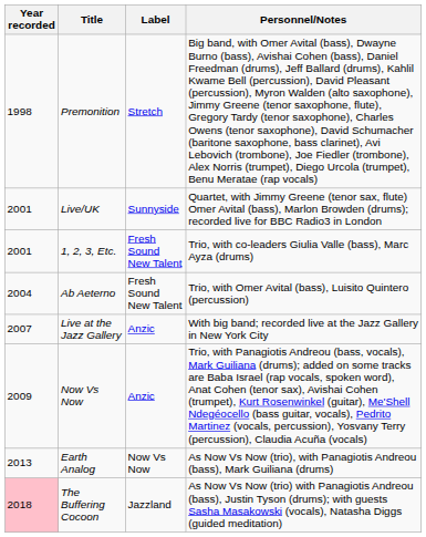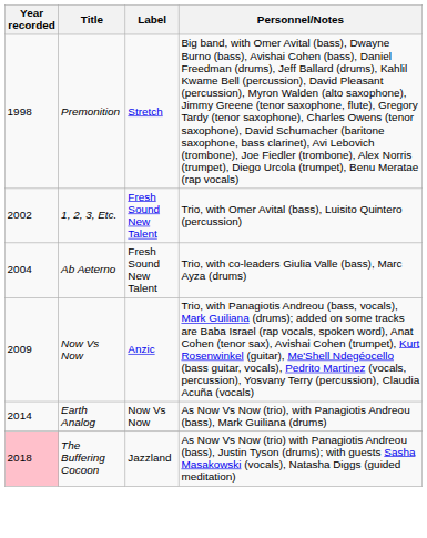- row: 2001 | Live/UK | Sunnyside | Quartet, with Jimmy Greene (tenor sax, flute) Omer Avital (bass), Marlon Browden (drums); recorded live for BBC Radio3 in London
1, 2, 3, Etc. | Year recorded: 2001 -> 2002
1, 2, 3, Etc. | Personnel/Notes: Trio, with co-leaders Giulia Valle (bass), Marc Ayza (drums) -> Trio, with Omer Avital (bass), Luisito Quintero (percussion)
Ab Aeterno | Personnel/Notes: Trio, with Omer Avital (bass), Luisito Quintero (percussion) -> Trio, with co-leaders Giulia Valle (bass), Marc Ayza (drums)
- row: 2007 | Live at the Jazz Gallery | Anzic | With big band; recorded live at the Jazz Gallery in New York City
Earth Analog | Year recorded: 2013 -> 2014
